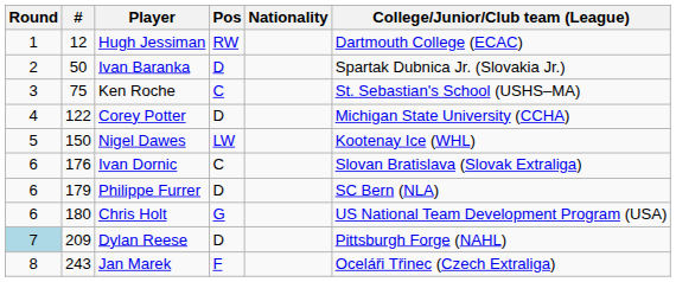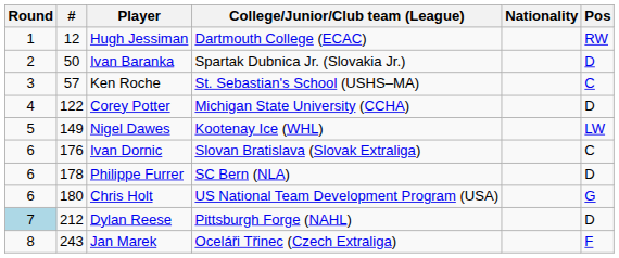columns swapped: Pos <-> College/Junior/Club team (League)
Ken Roche | #: 75 -> 57
Nigel Dawes | #: 150 -> 149
Philippe Furrer | #: 179 -> 178
Dylan Reese | #: 209 -> 212
